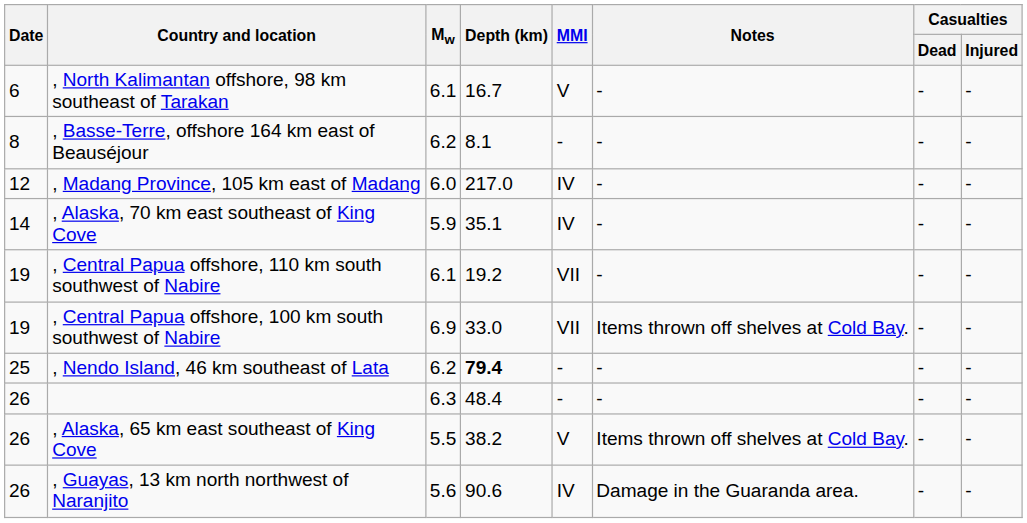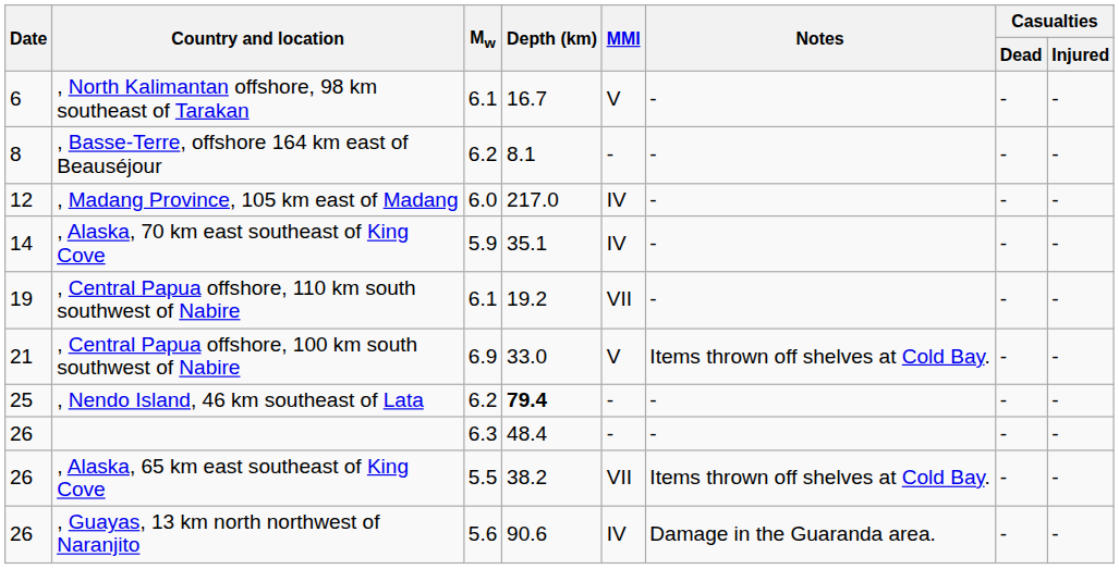, Central Papua offshore, 100 km south southwest of Nabire | Date: 19 -> 21
, Central Papua offshore, 100 km south southwest of Nabire | MMI: VII -> V
, Alaska, 65 km east southeast of King Cove | MMI: V -> VII
